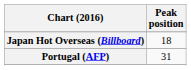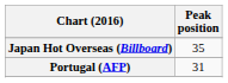Japan Hot Overseas (Billboard) | Peak position: 18 -> 35
